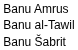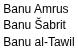rows swapped: Banu Šabrit <-> Banu al-Tawil
